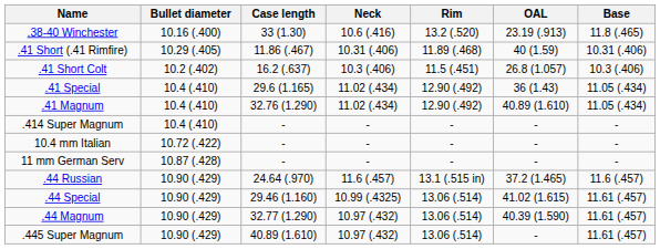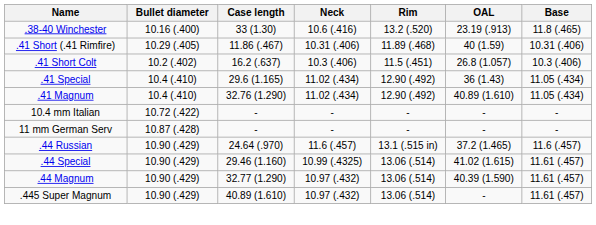- row: .414 Super Magnum | 10.4 (.410) | - | - | - | - | -
